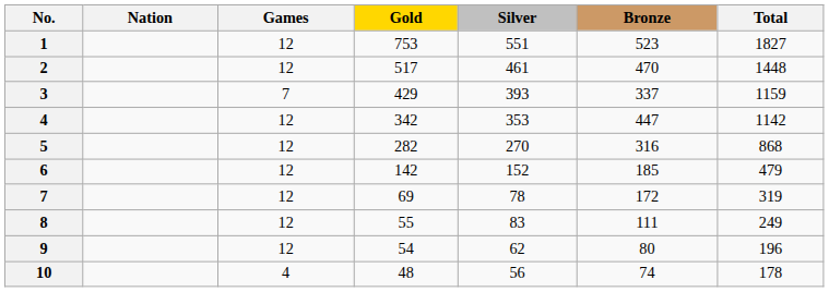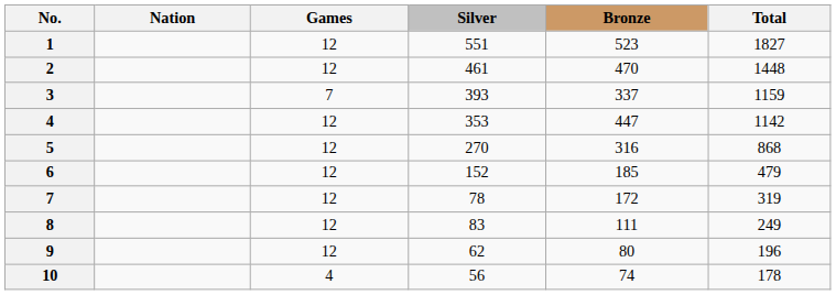- column: Gold | 753 | 517 | 429 | 342 | 282 | 142 | 69 | 55 | 54 | 48
